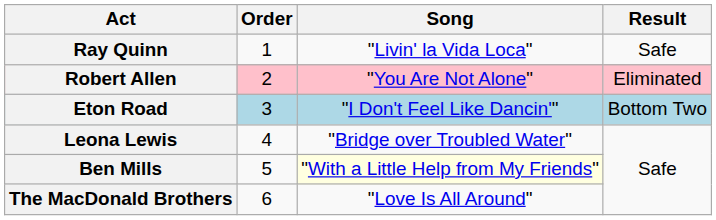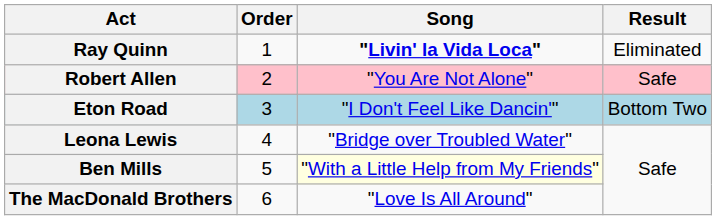Ray Quinn | Song: normal -> bold
Ray Quinn | Result: Safe -> Eliminated
Robert Allen | Result: Eliminated -> Safe
